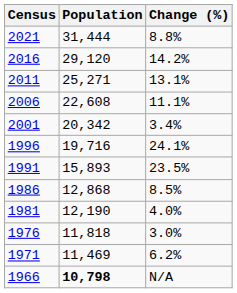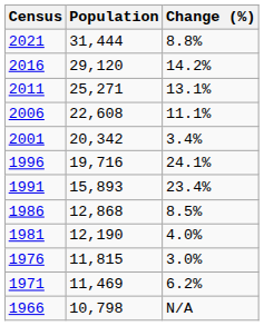1991 | Change (%): 23.5% -> 23.4%
1976 | Population: 11,818 -> 11,815
1966 | Population: bold -> normal
